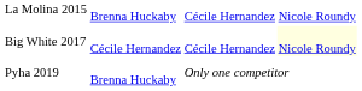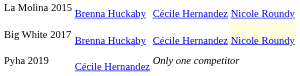Big White 2017 | column 2: Cécile Hernandez -> Brenna Huckaby
Pyha 2019 | column 2: Brenna Huckaby -> Cécile Hernandez
